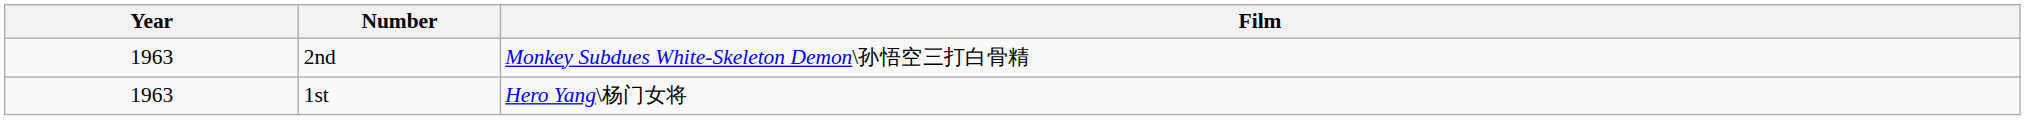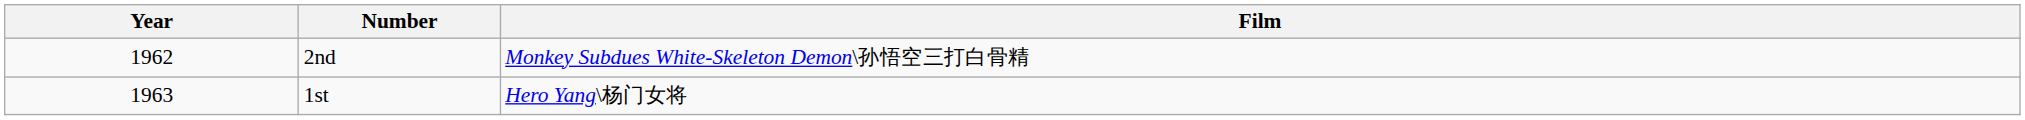2nd | Year: 1963 -> 1962
